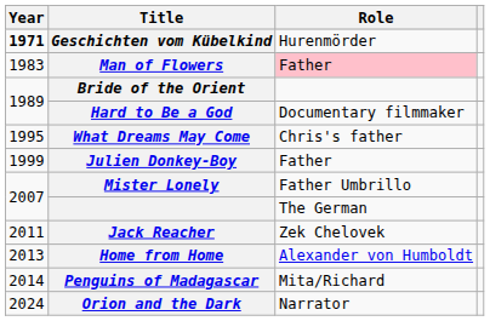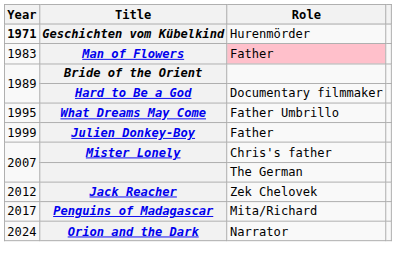What Dreams May Come | Role: Chris's father -> Father Umbrillo
Mister Lonely | Role: Father Umbrillo -> Chris's father
Jack Reacher | Year: 2011 -> 2012
- row: 2013 | Home from Home | Alexander von Humboldt
Penguins of Madagascar | Year: 2014 -> 2017
